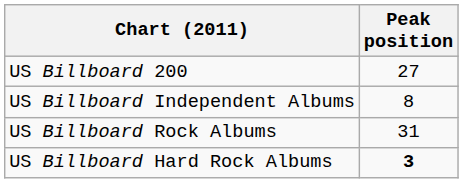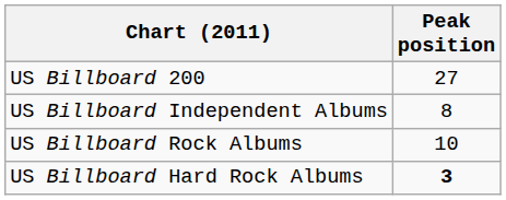US Billboard Rock Albums | Peak position: 31 -> 10
